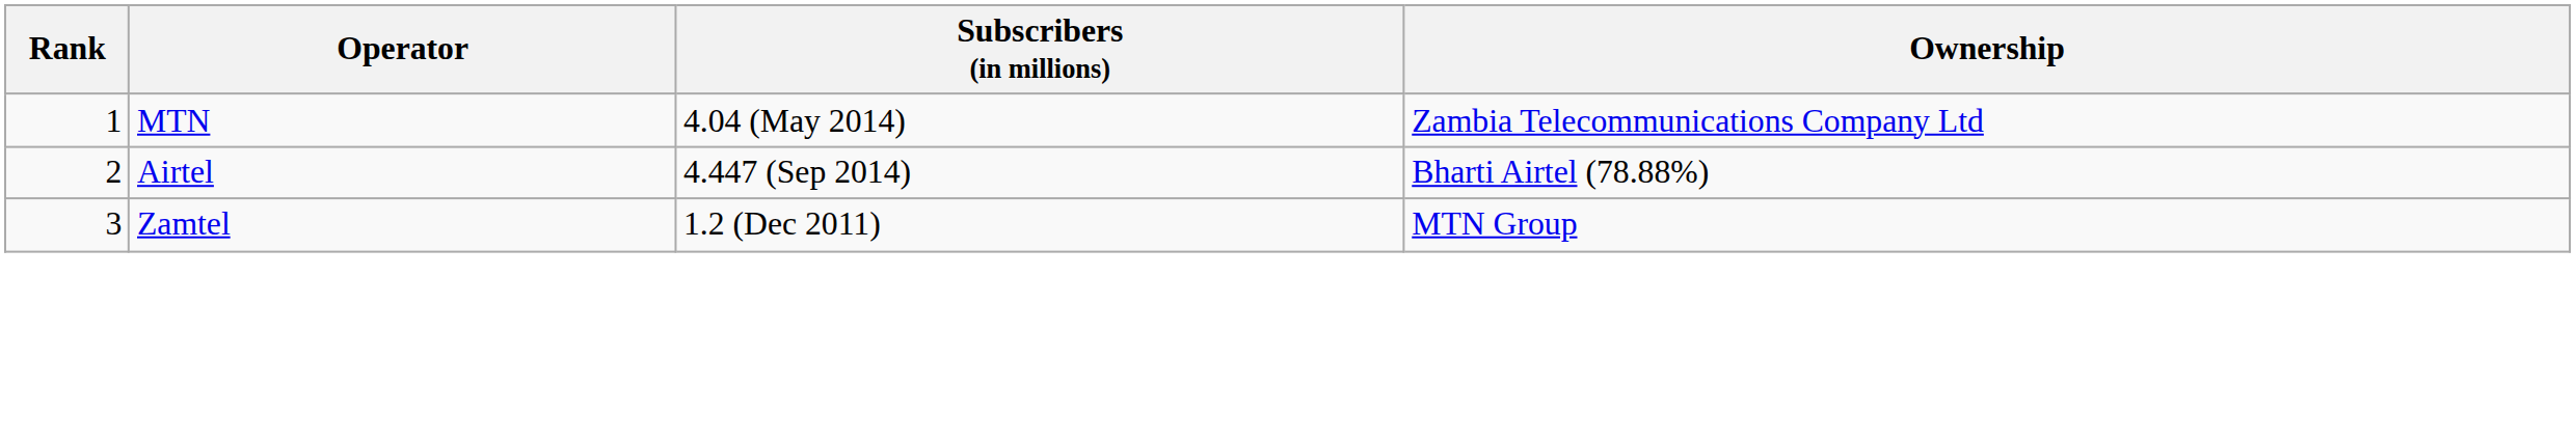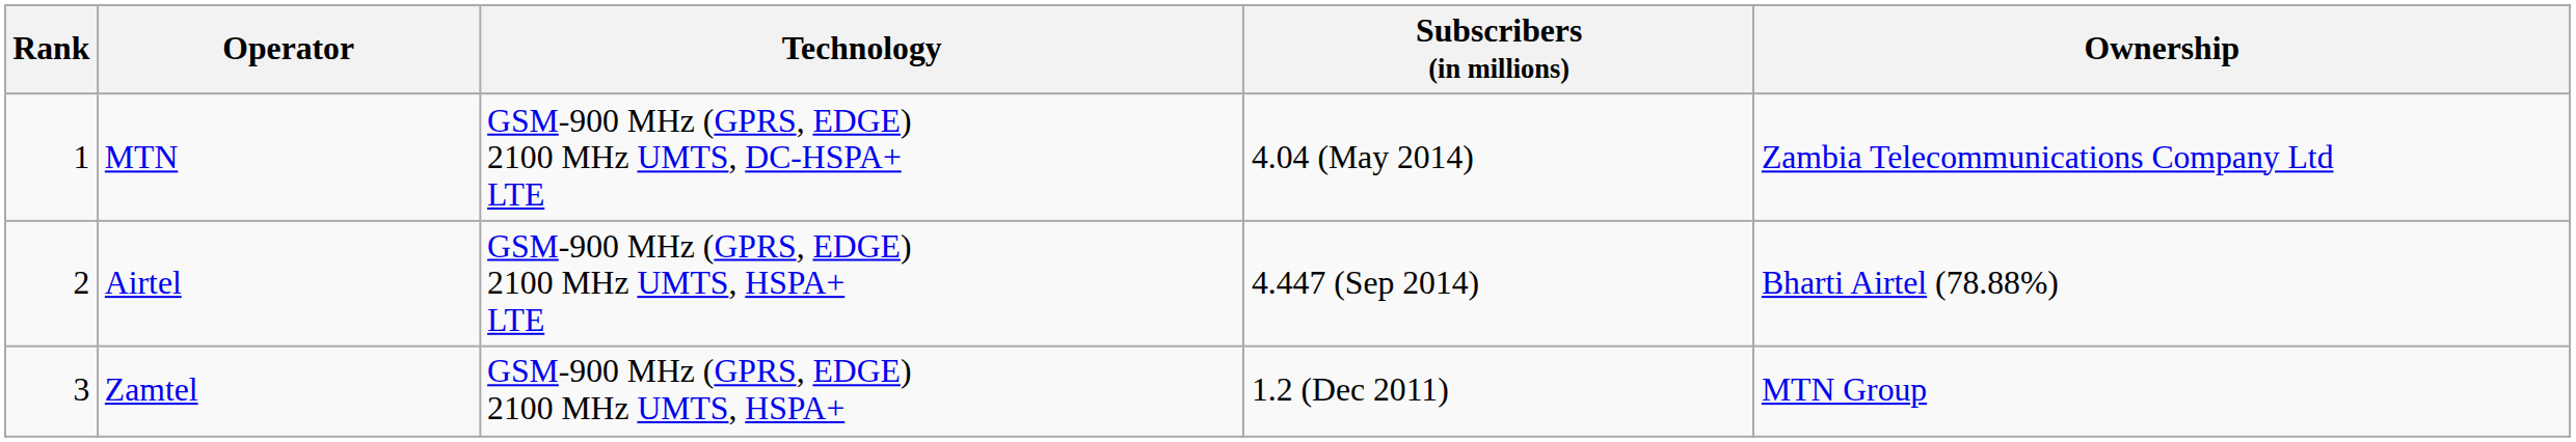+ column: Technology | GSM-900 MHz (GPRS, EDGE) 2100 MHz UMTS, DC-HSPA+ LTE | GSM-900 MHz (GPRS, EDGE) 2100 MHz UMTS, HSPA+ LTE | GSM-900 MHz (GPRS, EDGE) 2100 MHz UMTS, HSPA+
